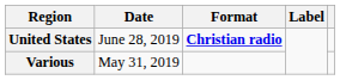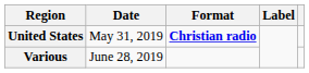United States | Date: June 28, 2019 -> May 31, 2019
Various | Date: May 31, 2019 -> June 28, 2019
